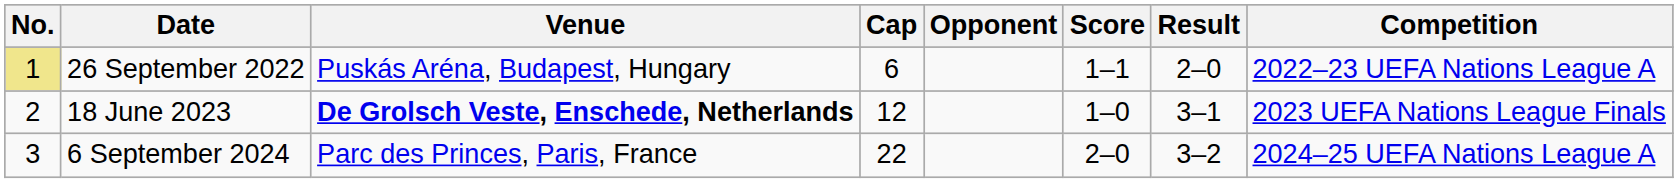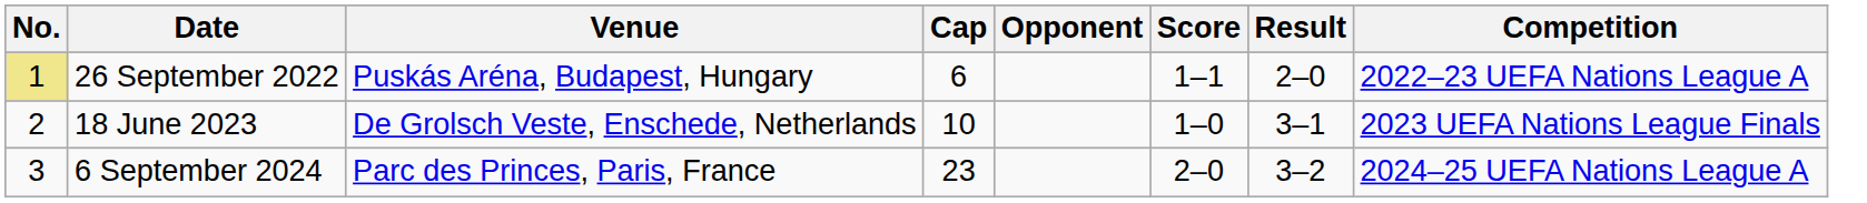18 June 2023 | Venue: bold -> normal
18 June 2023 | Cap: 12 -> 10
6 September 2024 | Cap: 22 -> 23
